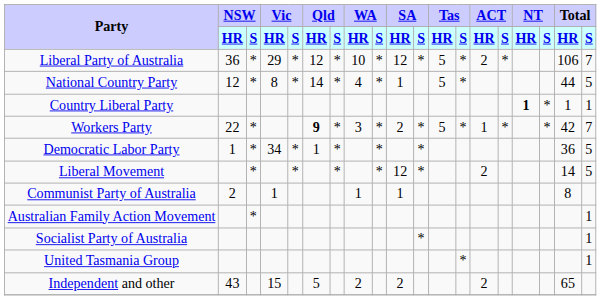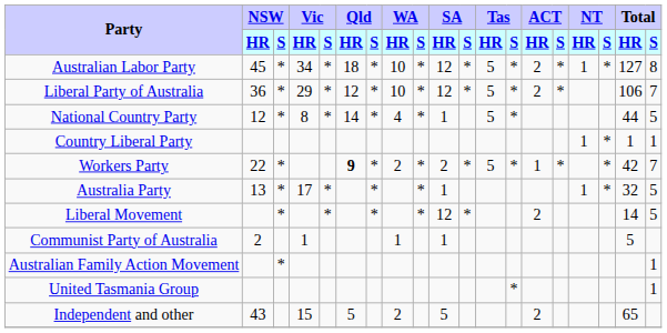+ row: Australian Labor Party | 45 | * | 34 | * | 18 | * | 10 | * | 12 | * | 5 | * | 2 | * | 1 | * | 127 | 8
Country Liberal Party | NT / HR: bold -> normal
Workers Party | WA / HR: 3 -> 2
- row: Democratic Labor Party | 1 | * | 34 | * | 1 | * | * | * | 36 | 5
+ row: Australia Party | 13 | * | 17 | * | * | * | 1 | 1 | * | 32 | 5
Communist Party of Australia | Total / HR: 8 -> 5
- row: Socialist Party of Australia | * | 1
Independent and other | SA / HR: 2 -> 5
